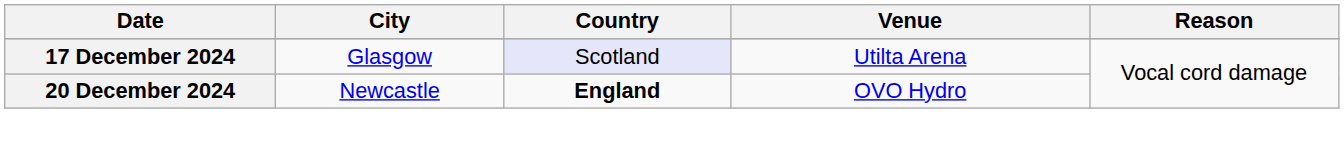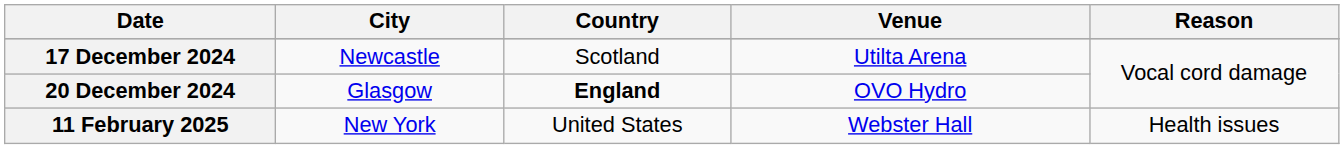17 December 2024 | City: Glasgow -> Newcastle
17 December 2024 | Country: lavender background -> no background
20 December 2024 | City: Newcastle -> Glasgow
+ row: 11 February 2025 | New York | United States | Webster Hall | Health issues
